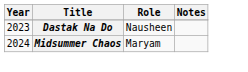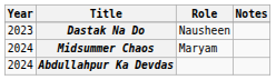+ row: 2024 | Abdullahpur Ka Devdas
